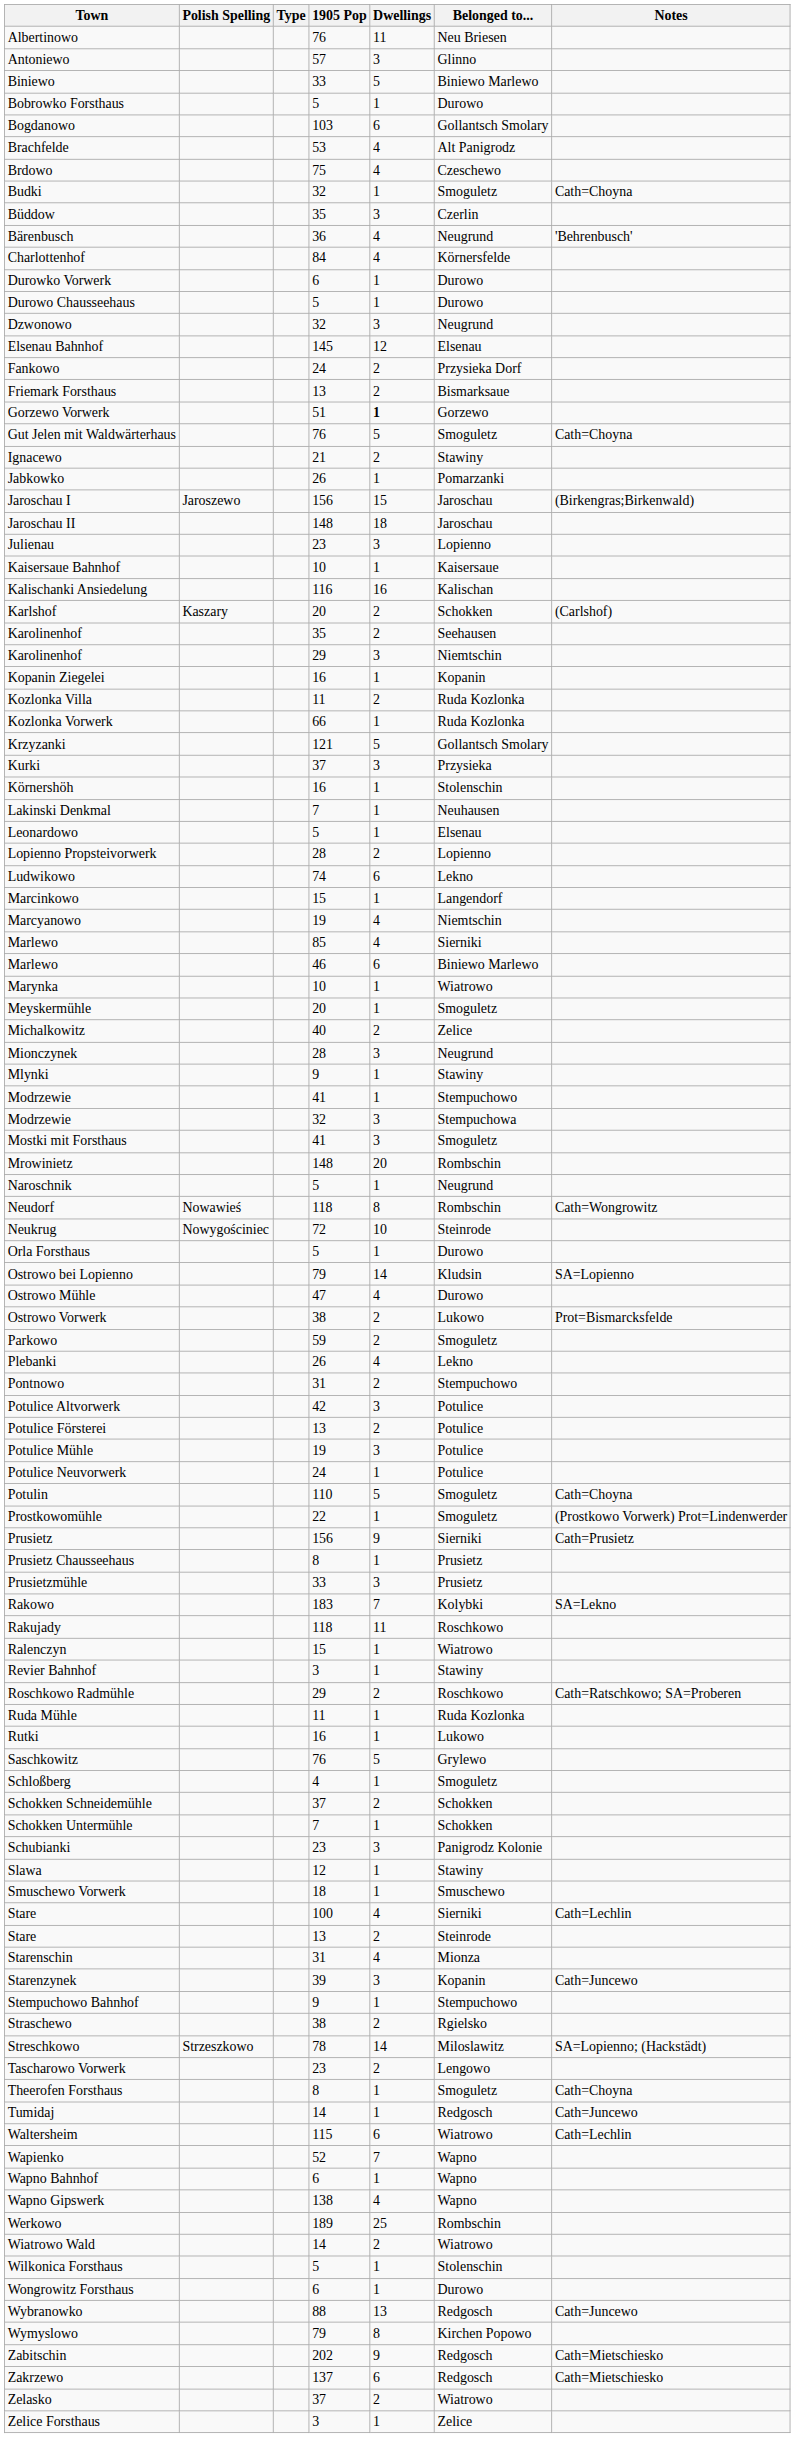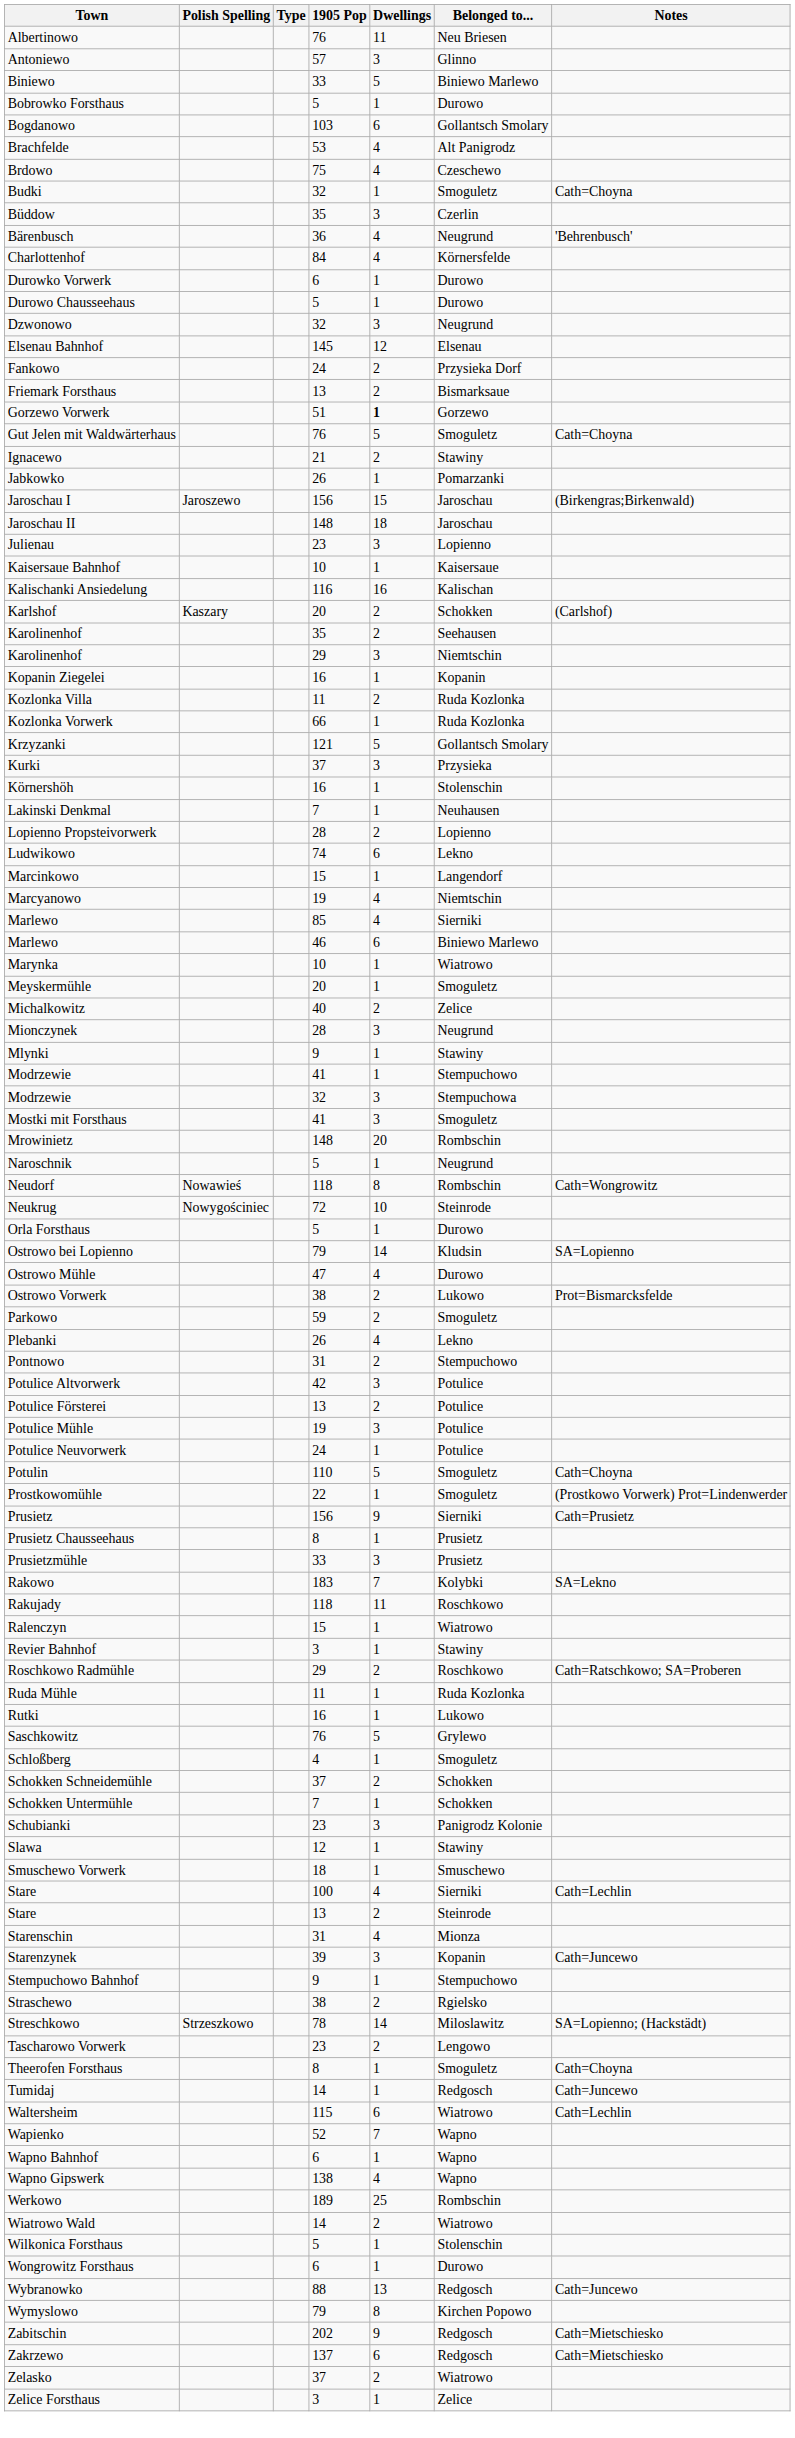- row: Leonardowo | 5 | 1 | Elsenau
